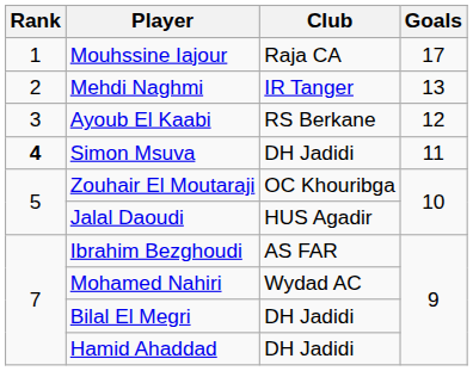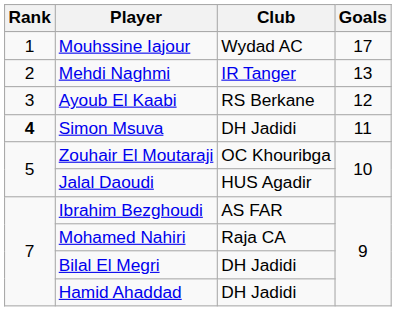Mouhssine Iajour | Club: Raja CA -> Wydad AC
Mohamed Nahiri | Club: Wydad AC -> Raja CA
